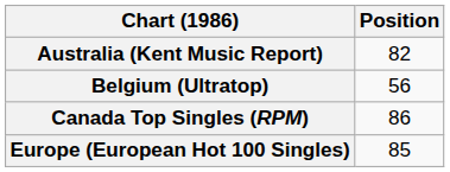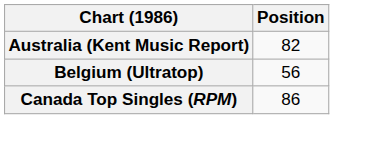- row: Europe (European Hot 100 Singles) | 85
